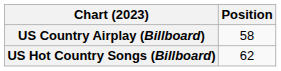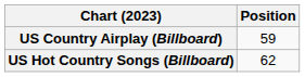US Country Airplay (Billboard) | Position: 58 -> 59
